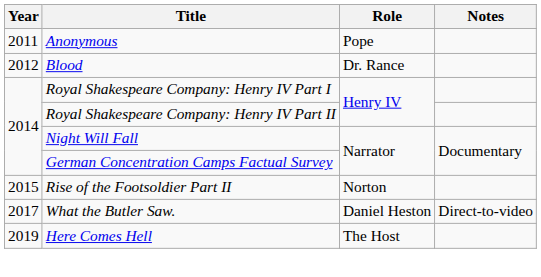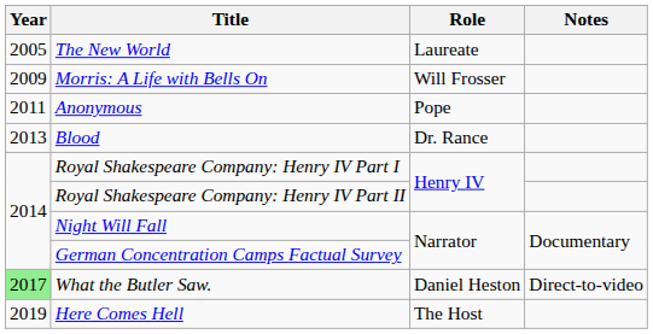+ row: 2005 | The New World | Laureate
+ row: 2009 | Morris: A Life with Bells On | Will Frosser
Blood | Year: 2012 -> 2013
- row: 2015 | Rise of the Footsoldier Part II | Norton
What the Butler Saw. | Year: no background -> lightgreen background
